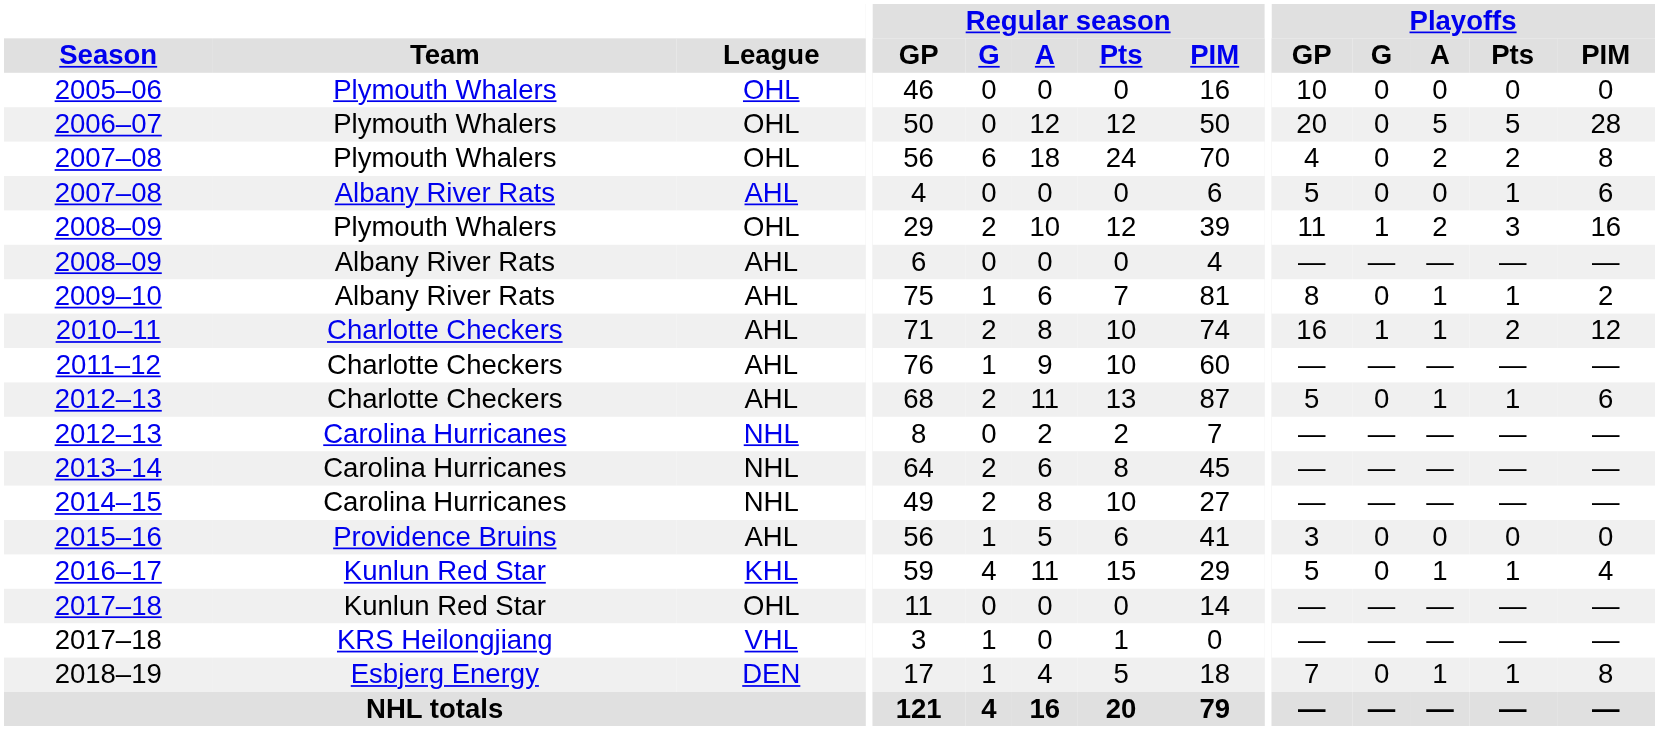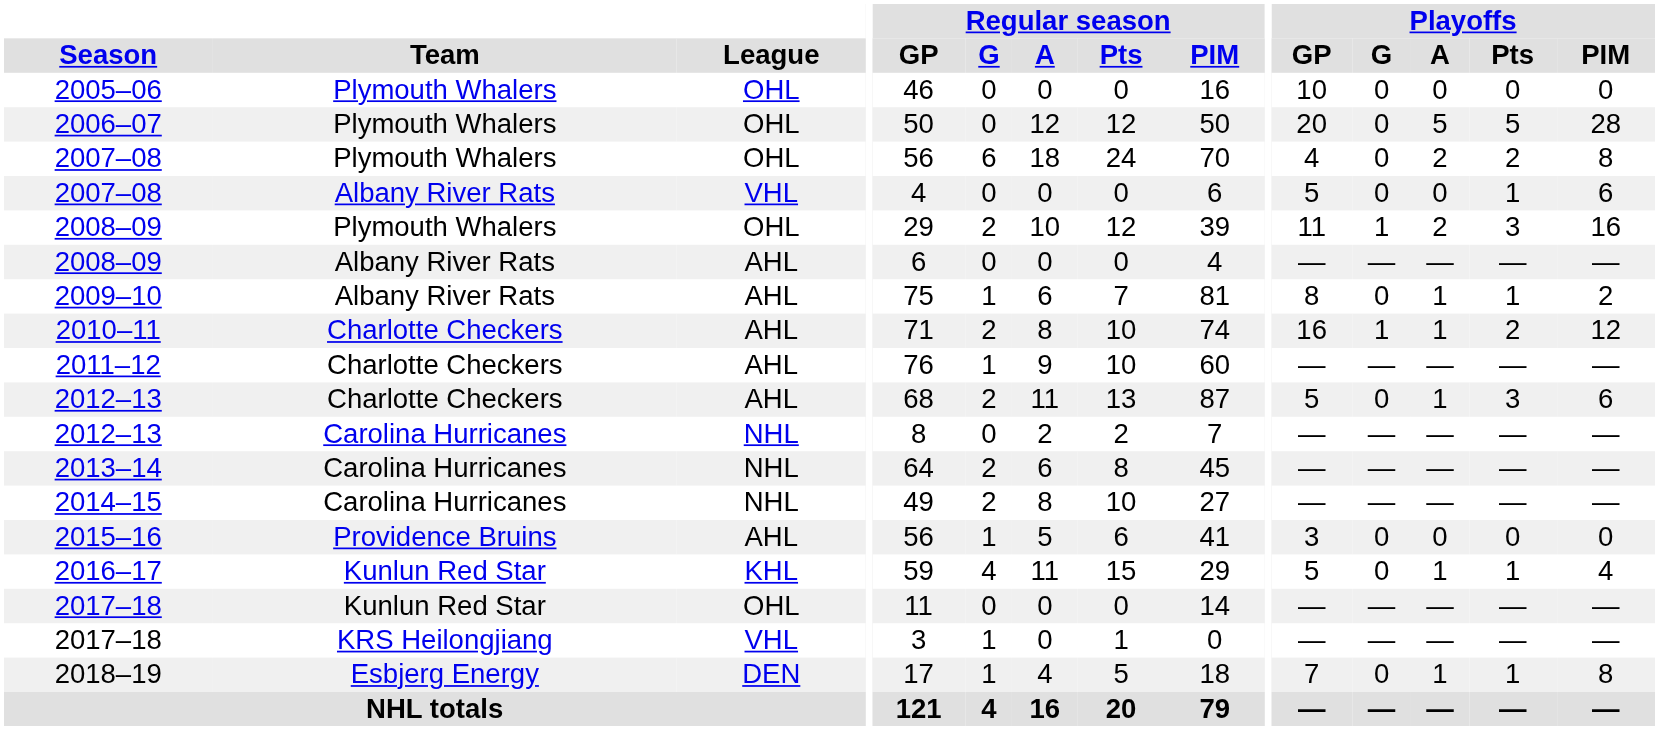2007–08 / Albany River Rats | League: AHL -> VHL
2012–13 / Charlotte Checkers | Playoffs / Pts: 1 -> 3
